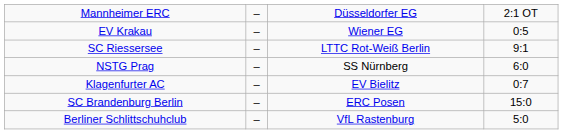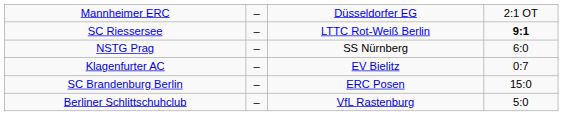- row: EV Krakau | – | Wiener EG | 0:5
SC Riessersee | column 4: normal -> bold
